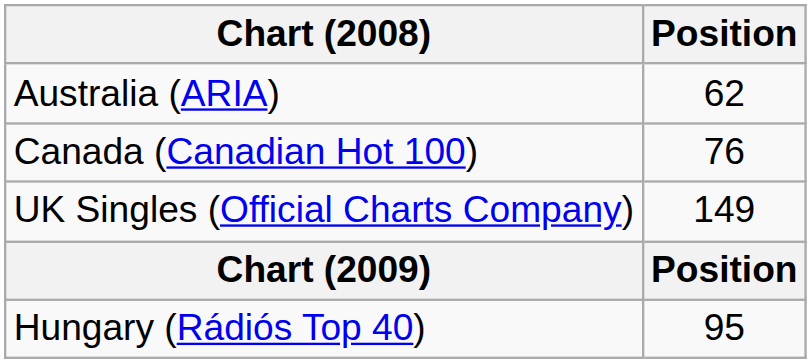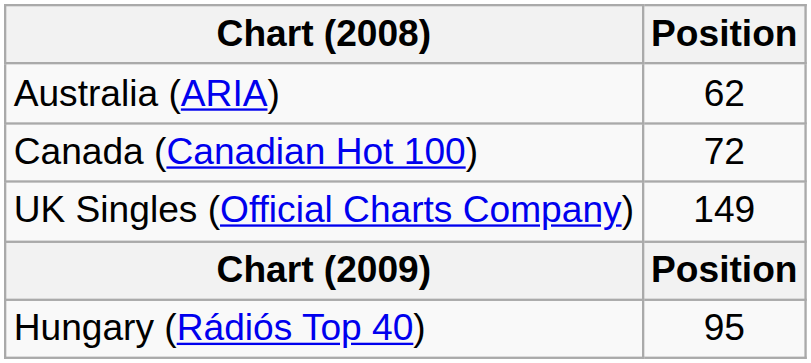Canada (Canadian Hot 100) | Position: 76 -> 72
